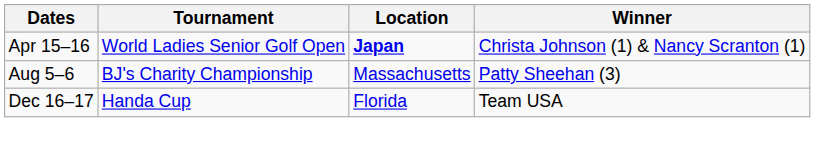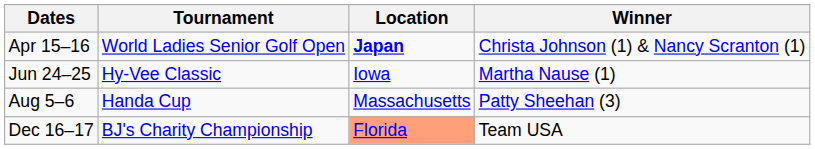+ row: Jun 24–25 | Hy-Vee Classic | Iowa | Martha Nause (1)
Aug 5–6 | Tournament: BJ's Charity Championship -> Handa Cup
Dec 16–17 | Tournament: Handa Cup -> BJ's Charity Championship
Dec 16–17 | Location: no background -> lightsalmon background
